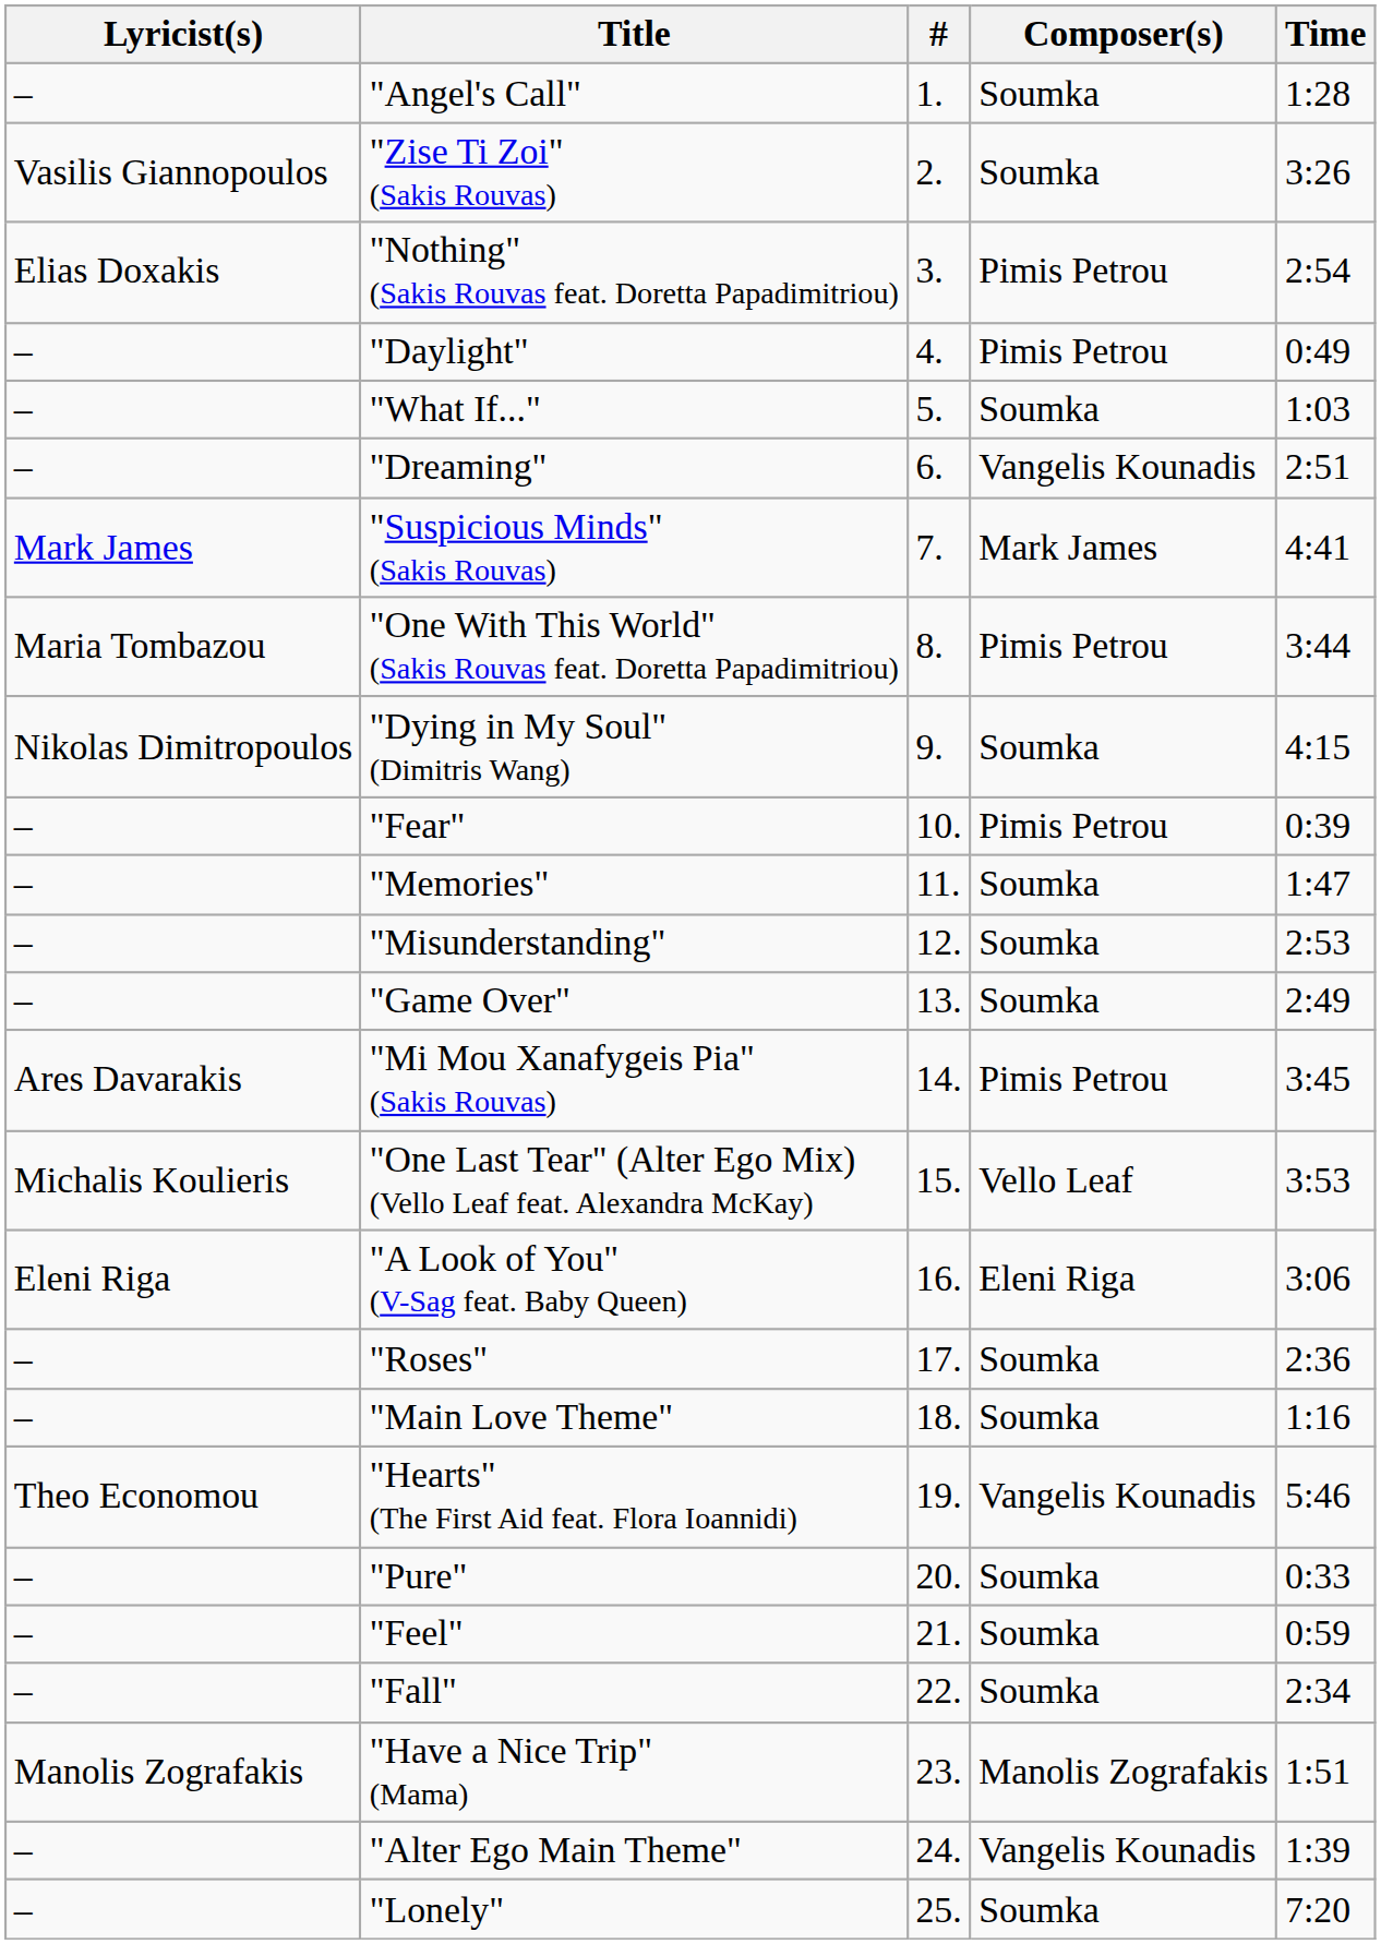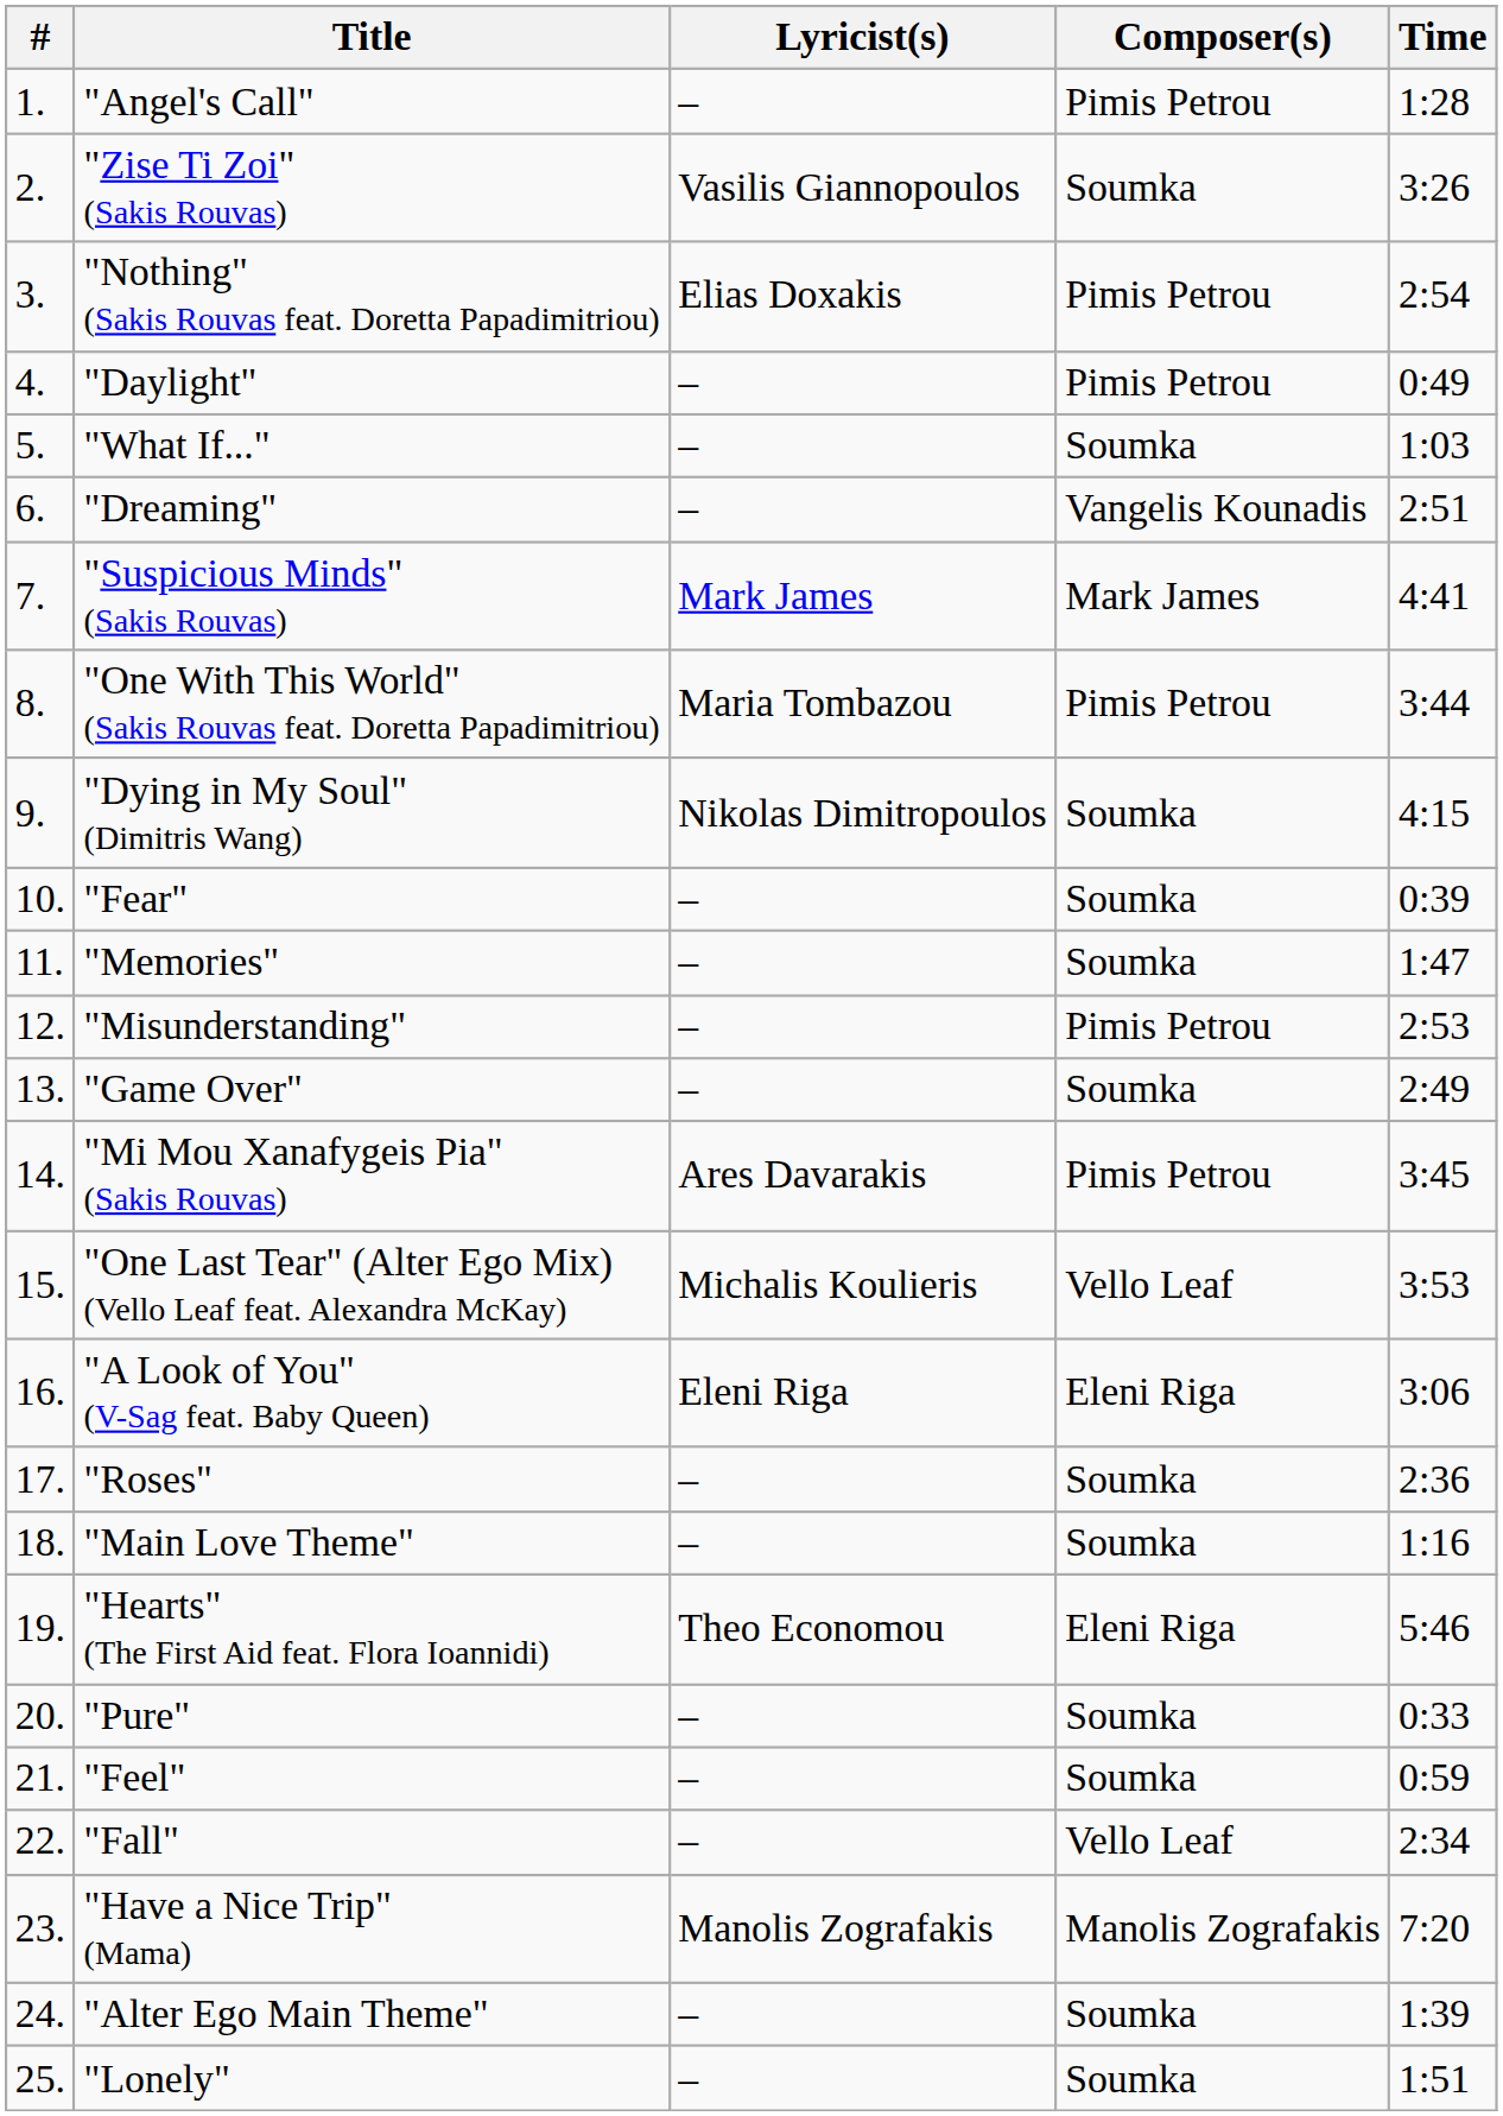columns swapped: # <-> Lyricist(s)
"Angel's Call" | Composer(s): Soumka -> Pimis Petrou
"Fear" | Composer(s): Pimis Petrou -> Soumka
"Misunderstanding" | Composer(s): Soumka -> Pimis Petrou
"Hearts" (The First Aid feat. Flora Ioannidi) | Composer(s): Vangelis Kounadis -> Eleni Riga
"Fall" | Composer(s): Soumka -> Vello Leaf
"Have a Nice Trip" (Mama) | Time: 1:51 -> 7:20
"Alter Ego Main Theme" | Composer(s): Vangelis Kounadis -> Soumka
"Lonely" | Time: 7:20 -> 1:51
